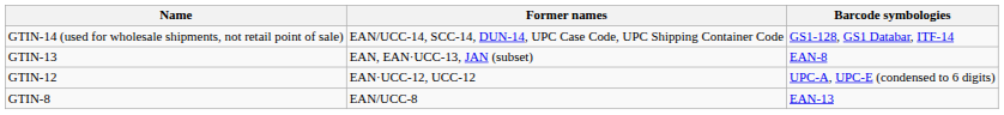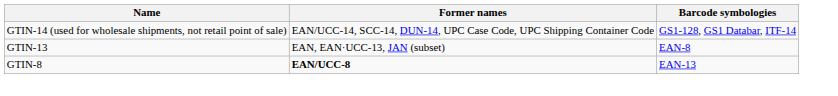- row: GTIN-12 | EAN·UCC-12, UCC-12 | UPC-A, UPC-E (condensed to 6 digits)
GTIN-8 | Former names: normal -> bold
